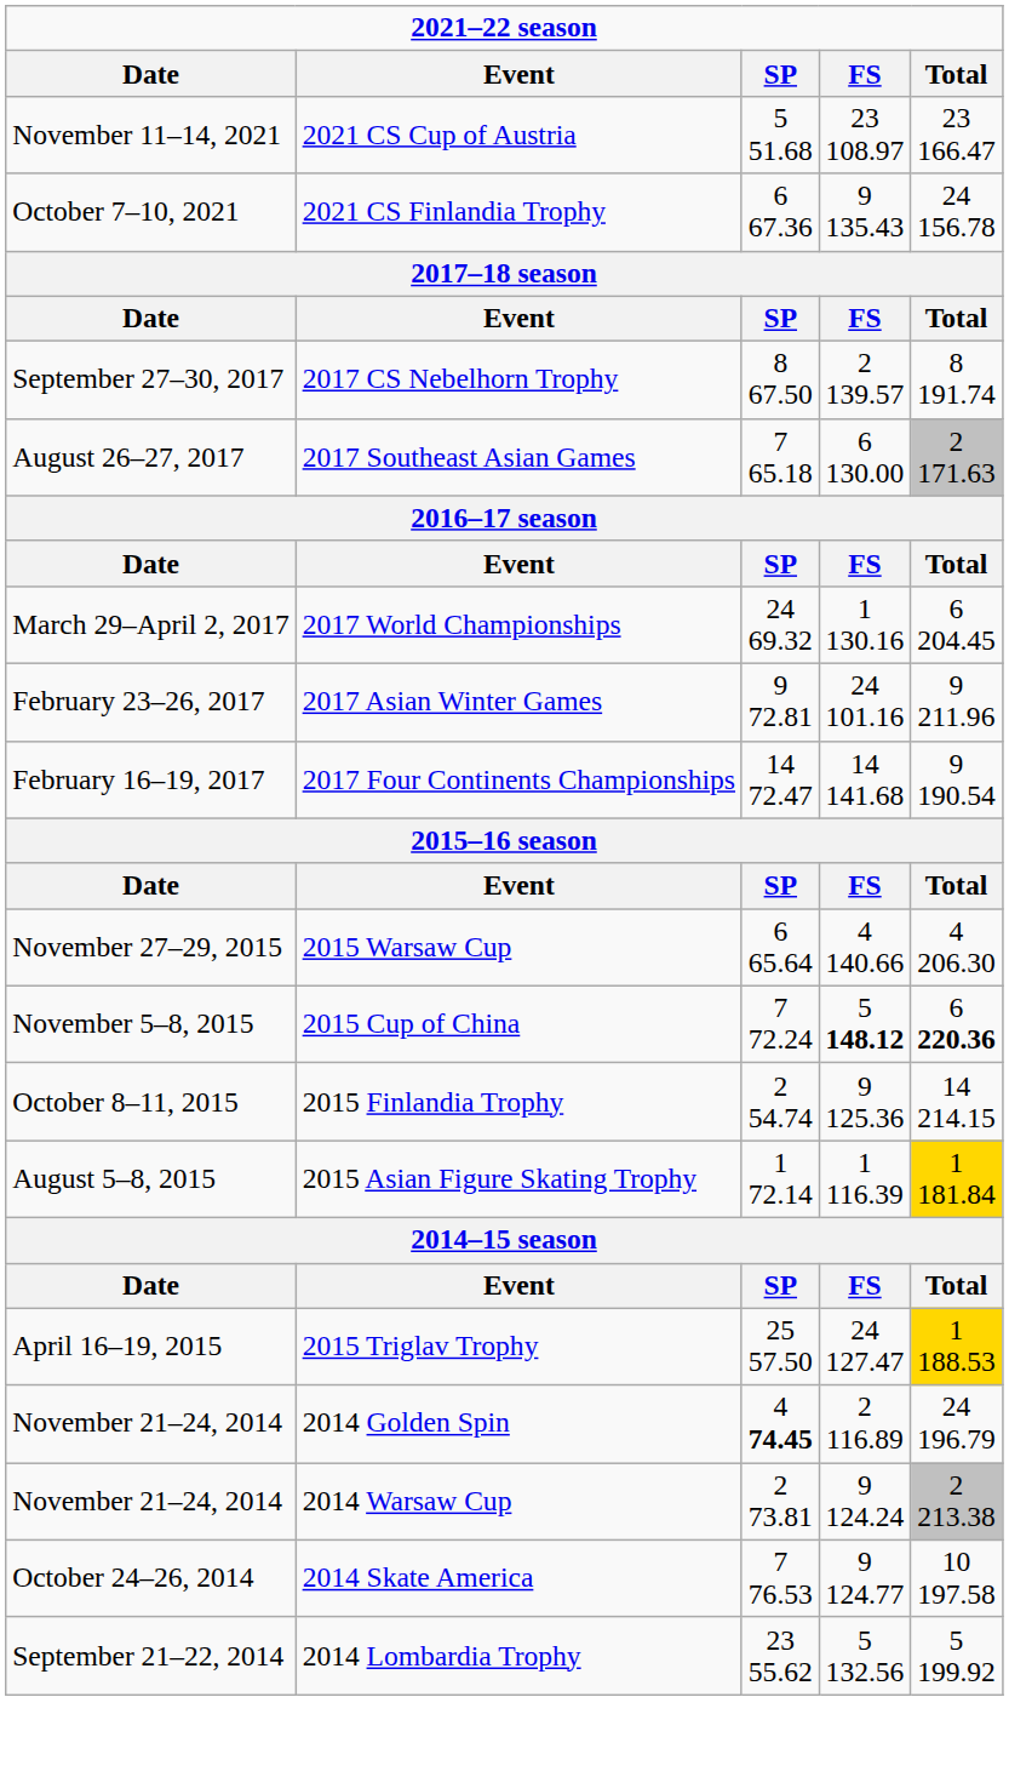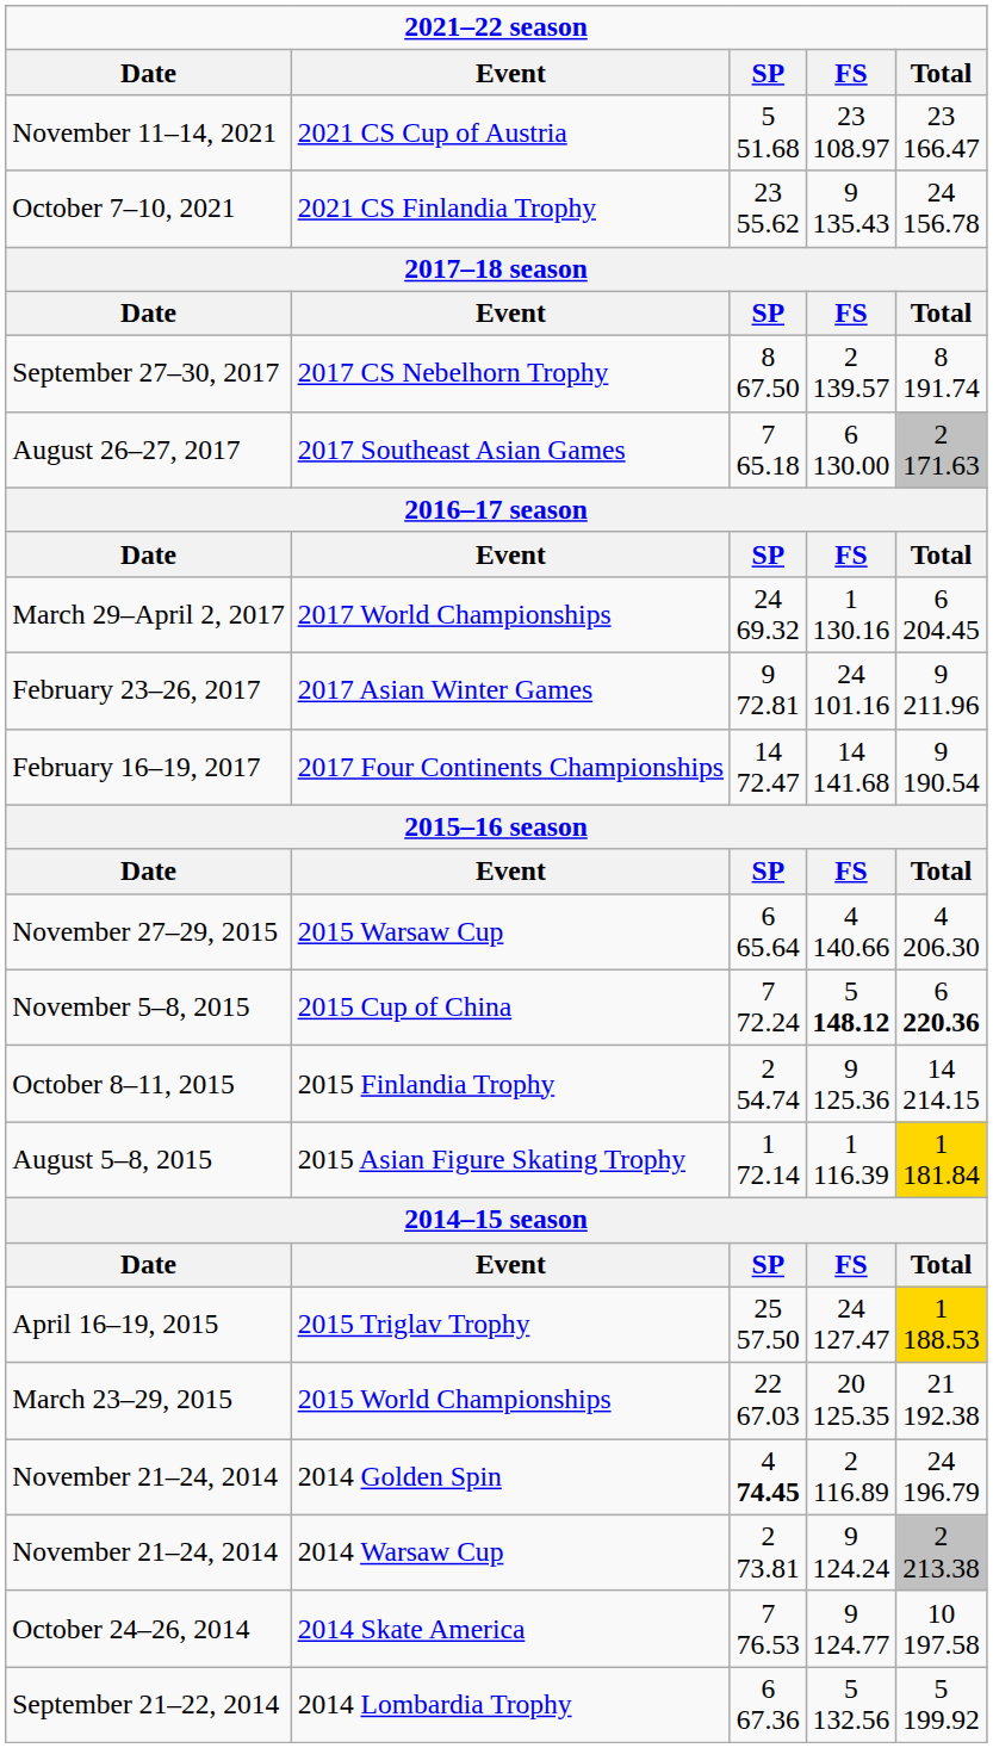2021 CS Finlandia Trophy | column 3: 6 67.36 -> 23 55.62
+ row: March 23–29, 2015 | 2015 World Championships | 22 67.03 | 20 125.35 | 21 192.38
2014 Lombardia Trophy | column 3: 23 55.62 -> 6 67.36
